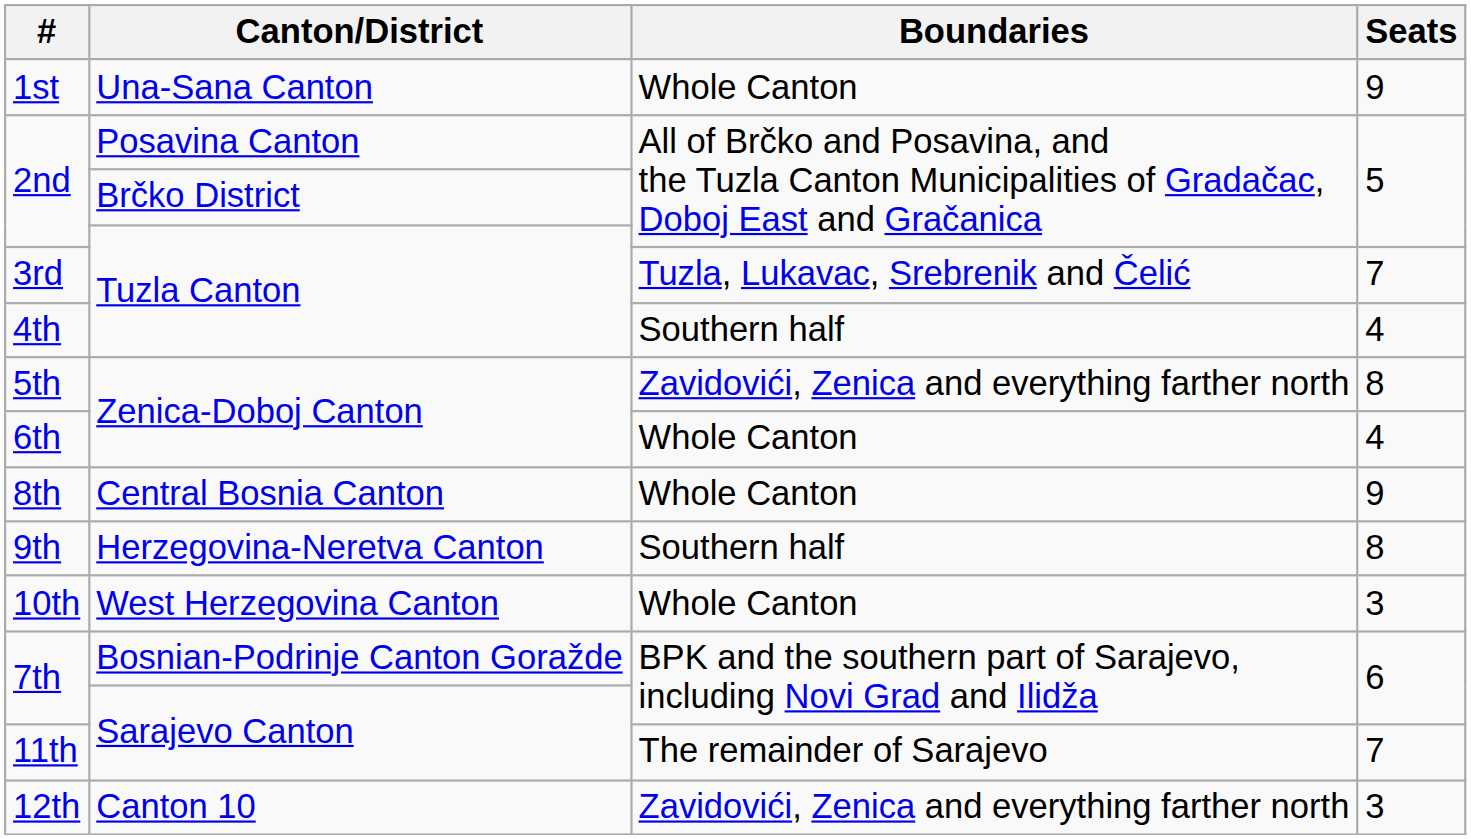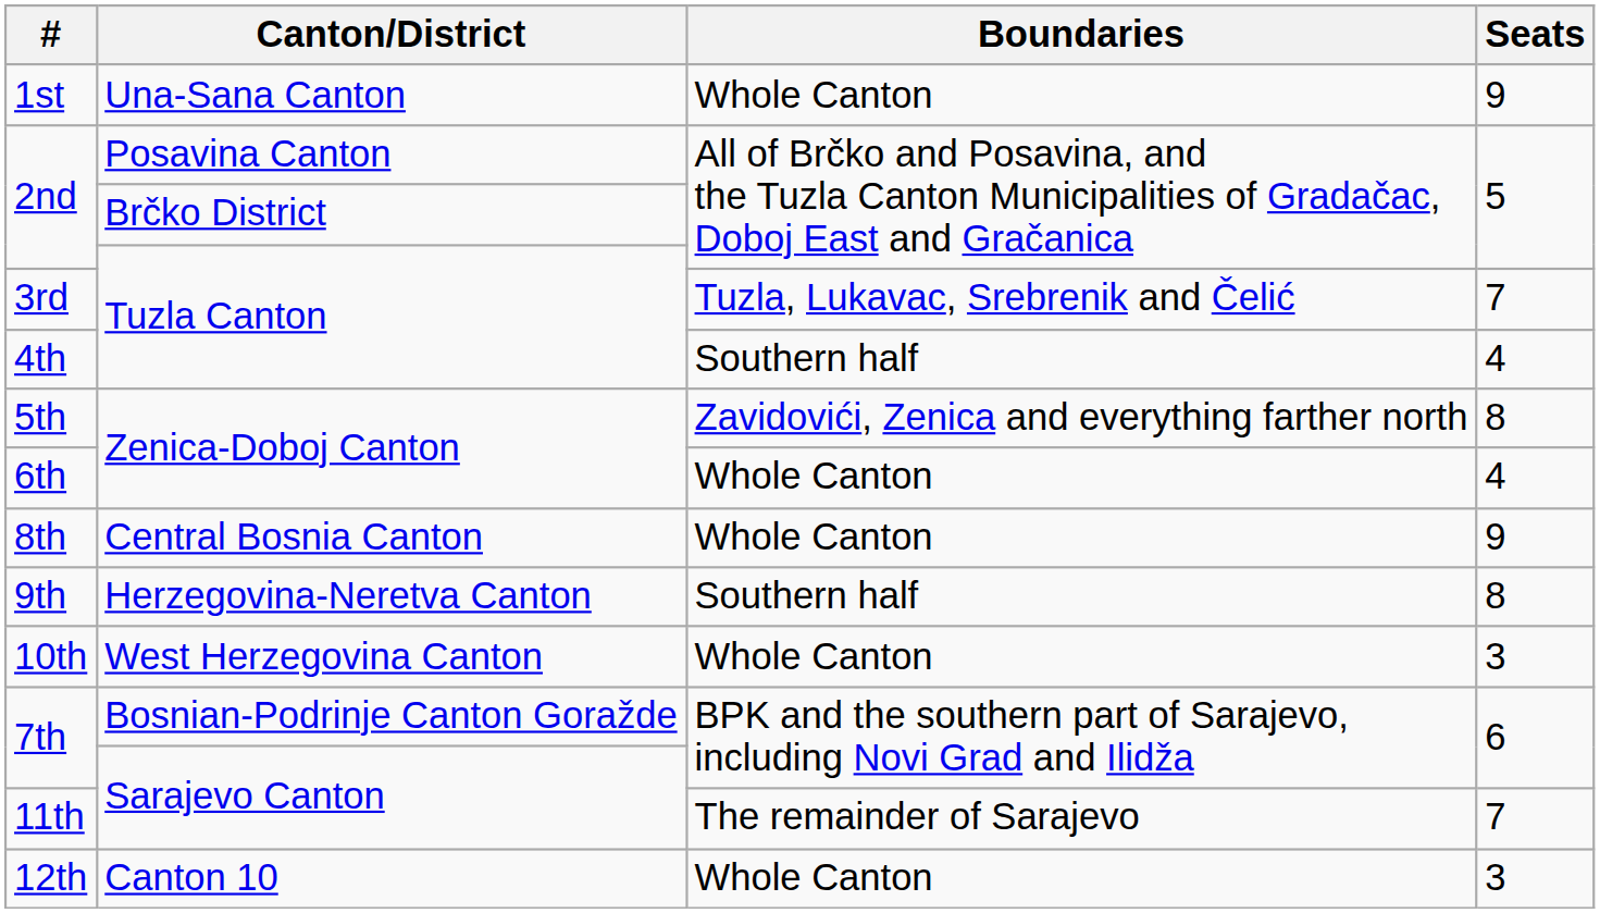12th | Boundaries: Zavidovići, Zenica and everything farther north -> Whole Canton
